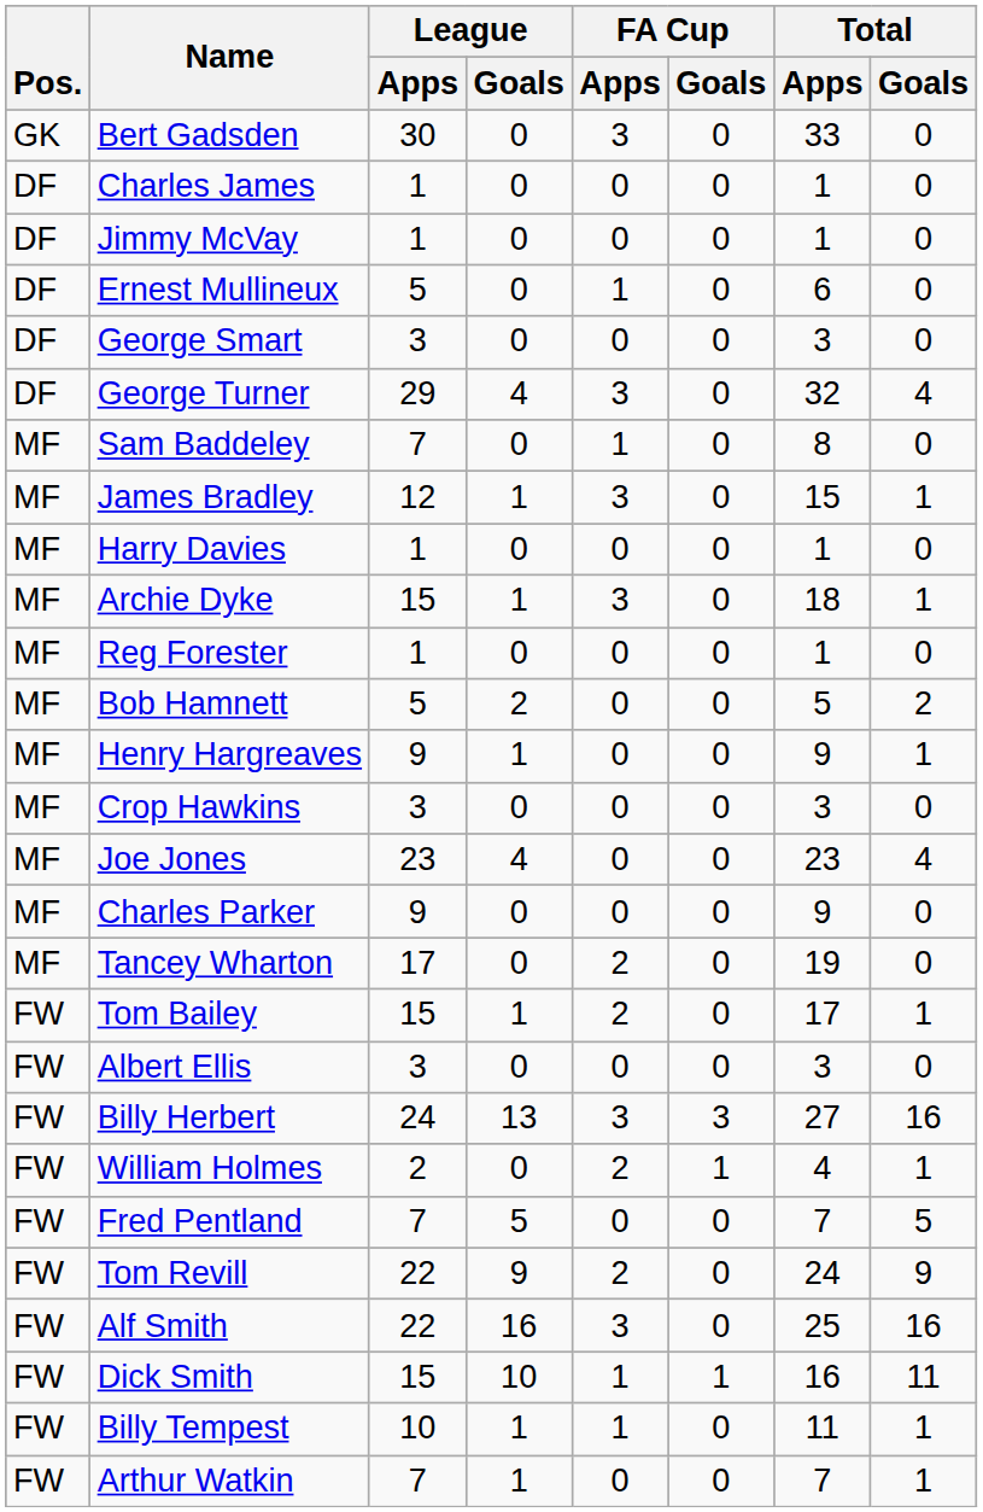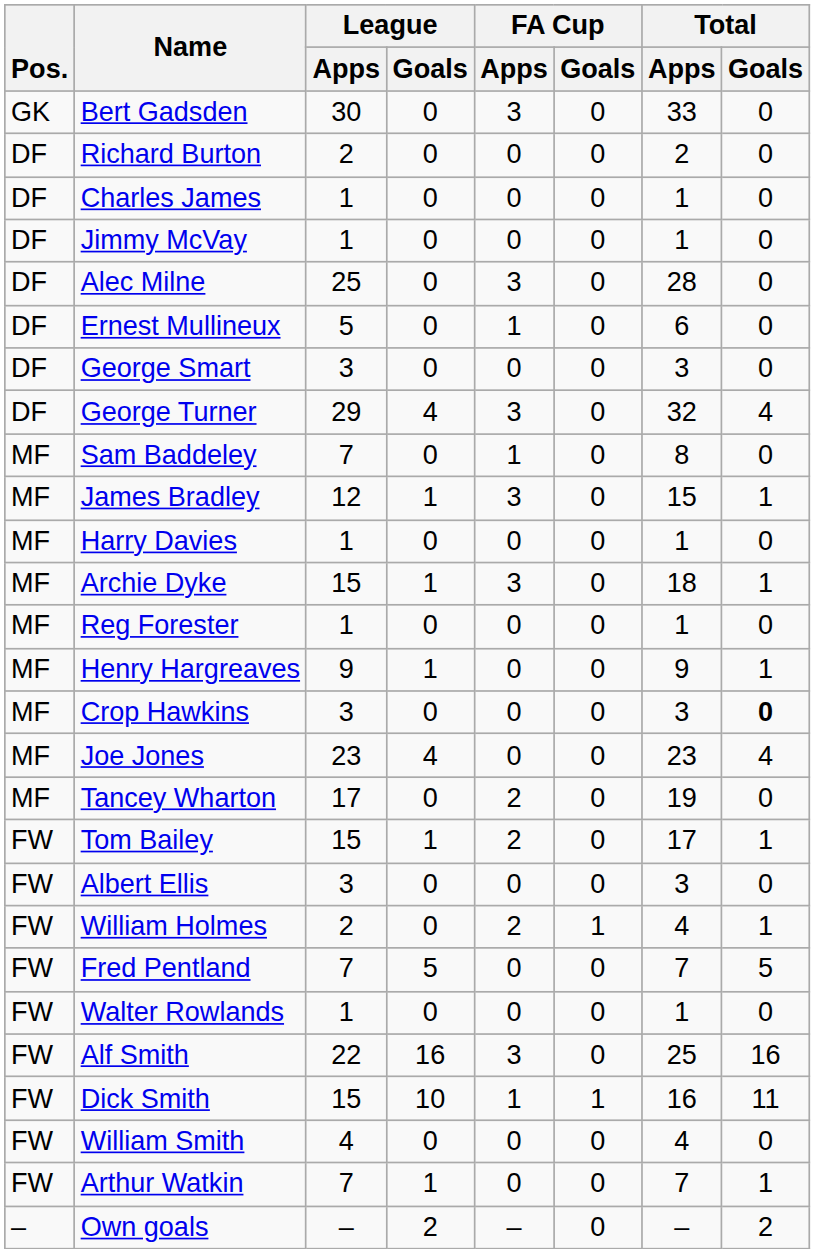+ row: DF | Richard Burton | 2 | 0 | 0 | 0 | 2 | 0
+ row: DF | Alec Milne | 25 | 0 | 3 | 0 | 28 | 0
- row: MF | Bob Hamnett | 5 | 2 | 0 | 0 | 5 | 2
Crop Hawkins | Total / Goals: normal -> bold
- row: MF | Charles Parker | 9 | 0 | 0 | 0 | 9 | 0
- row: FW | Billy Herbert | 24 | 13 | 3 | 3 | 27 | 16
- row: FW | Tom Revill | 22 | 9 | 2 | 0 | 24 | 9
+ row: FW | Walter Rowlands | 1 | 0 | 0 | 0 | 1 | 0
+ row: FW | William Smith | 4 | 0 | 0 | 0 | 4 | 0
- row: FW | Billy Tempest | 10 | 1 | 1 | 0 | 11 | 1
+ row: – | Own goals | – | 2 | – | 0 | – | 2
